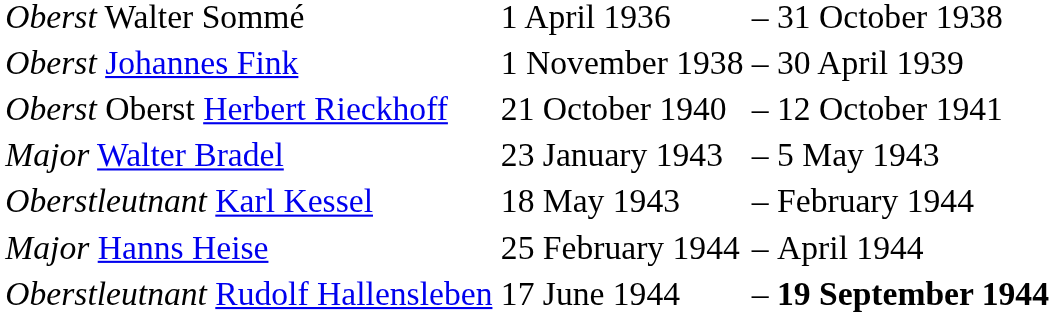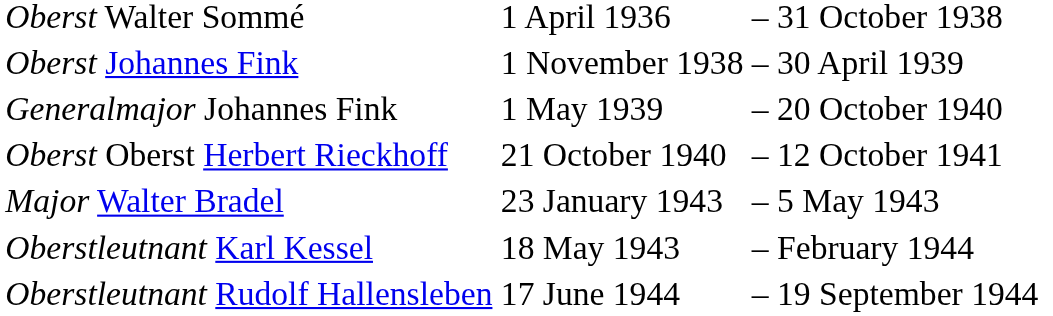+ row: Generalmajor Johannes Fink | 1 May 1939 | – | 20 October 1940
- row: Major Hanns Heise | 25 February 1944 | – | April 1944
Oberstleutnant Rudolf Hallensleben | column 4: bold -> normal
